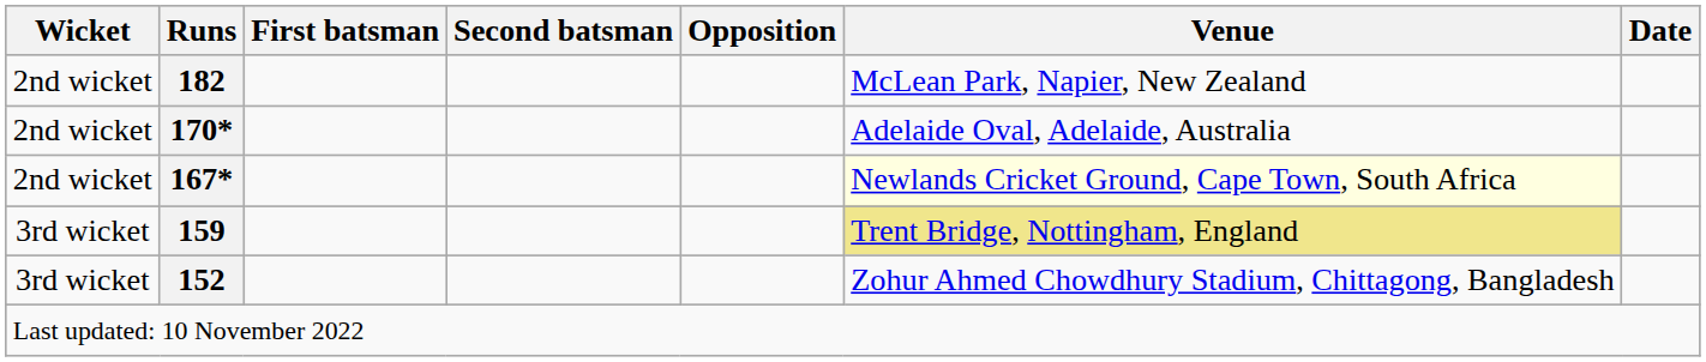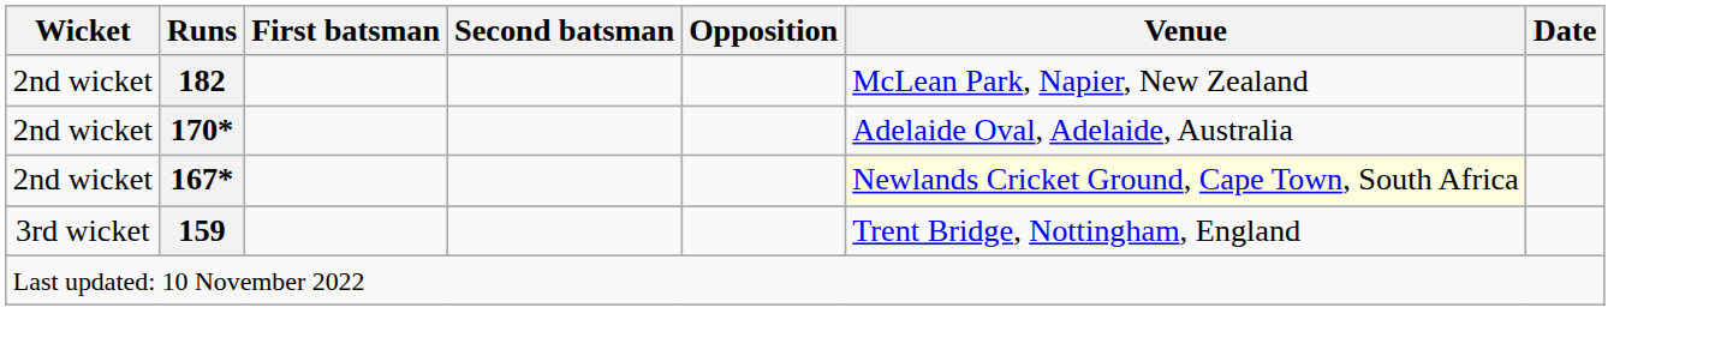159 | Venue: khaki background -> no background
- row: 3rd wicket | 152 | Zohur Ahmed Chowdhury Stadium, Chittagong, Bangladesh
